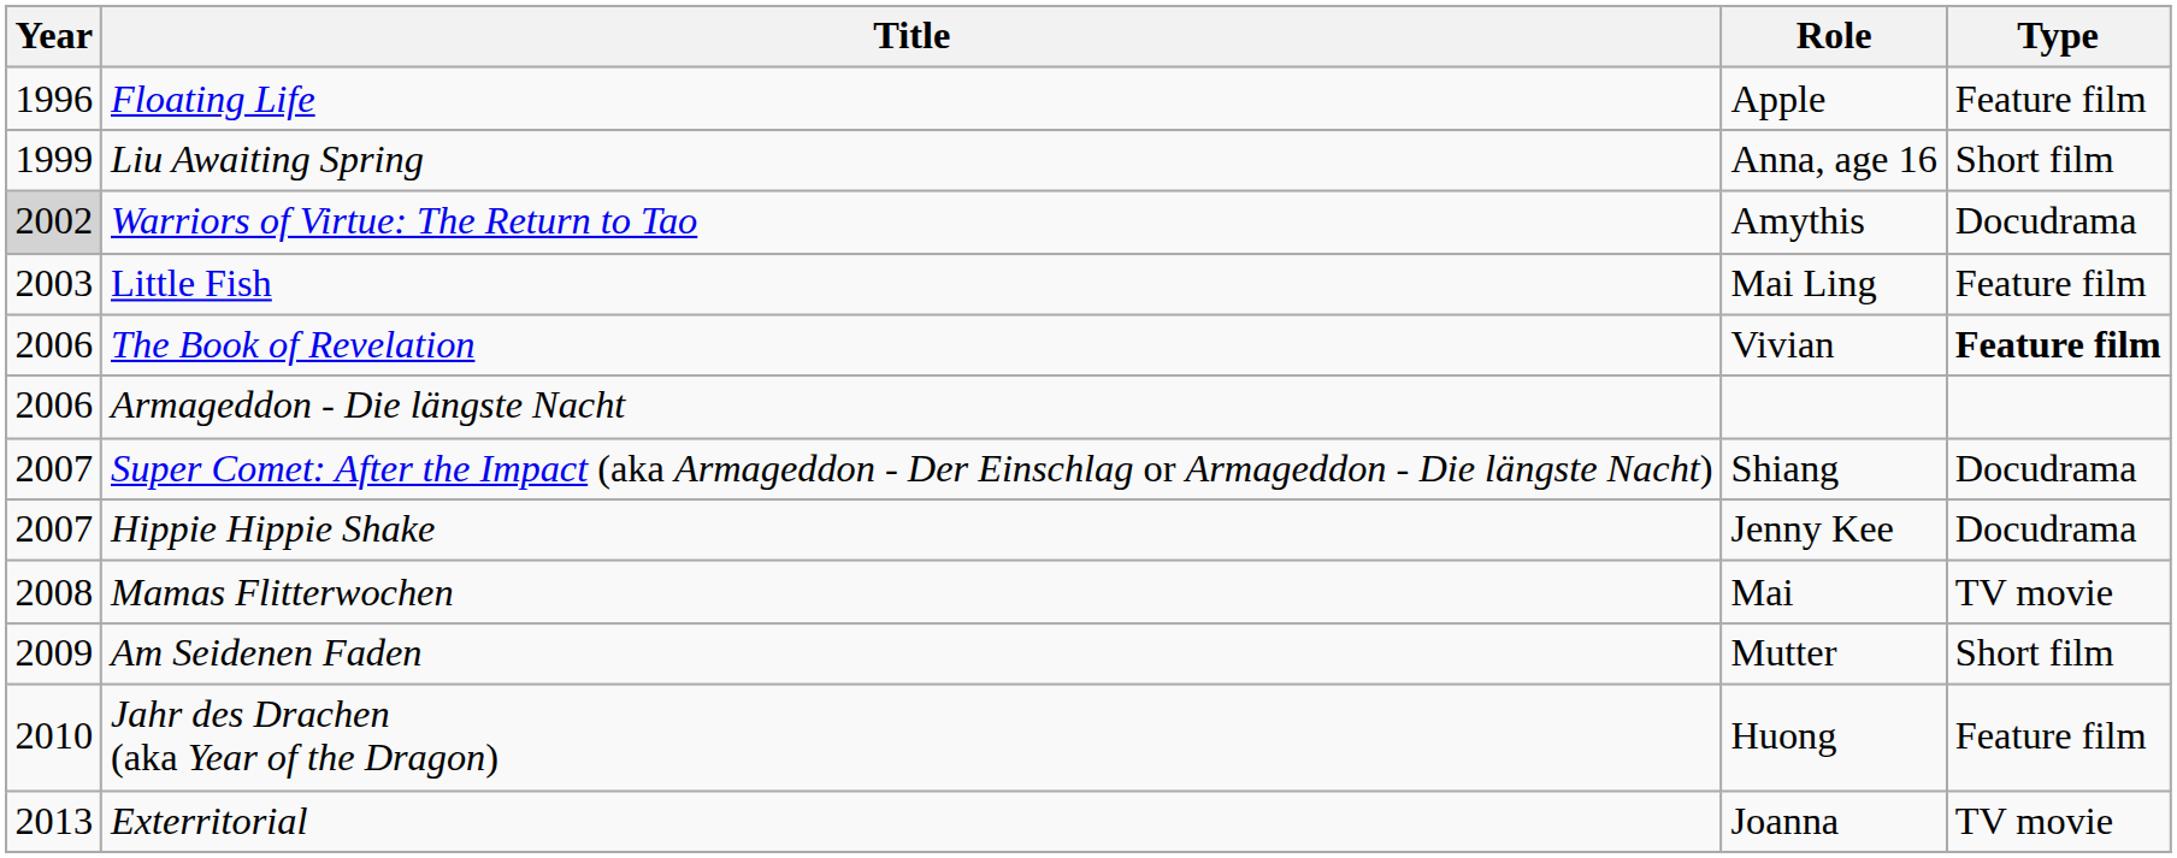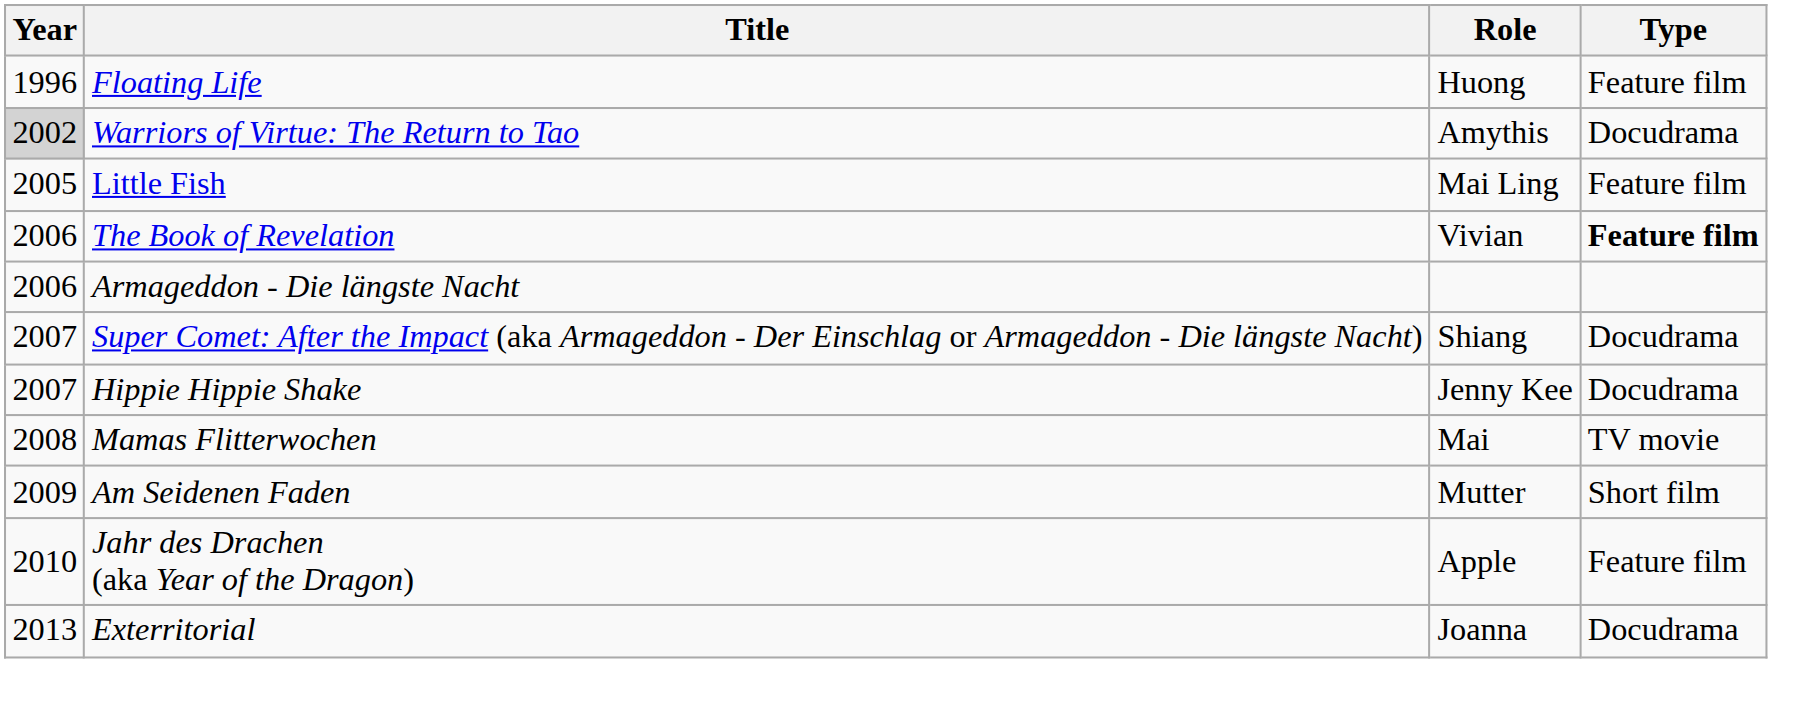Floating Life | Role: Apple -> Huong
- row: 1999 | Liu Awaiting Spring | Anna, age 16 | Short film
Little Fish | Year: 2003 -> 2005
Jahr des Drachen (aka Year of the Dragon) | Role: Huong -> Apple
Exterritorial | Type: TV movie -> Docudrama
